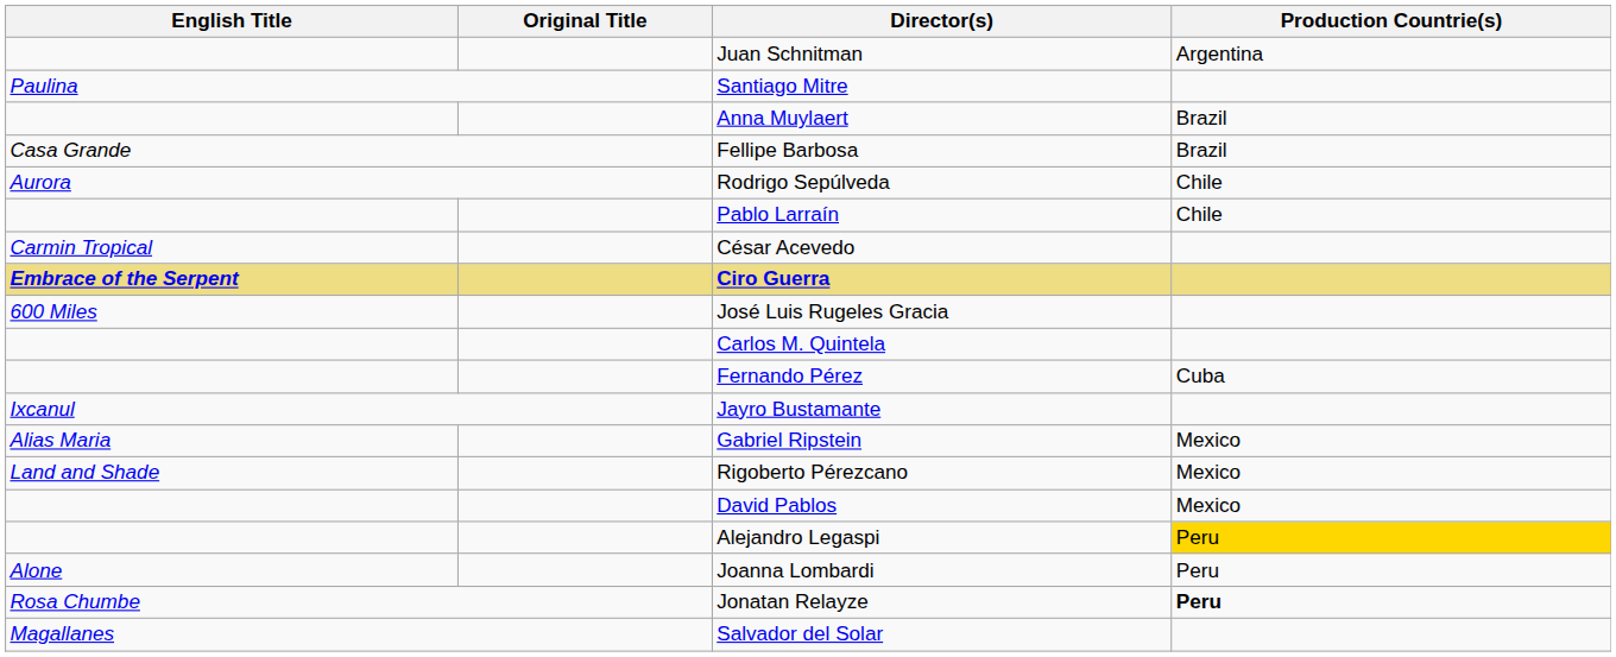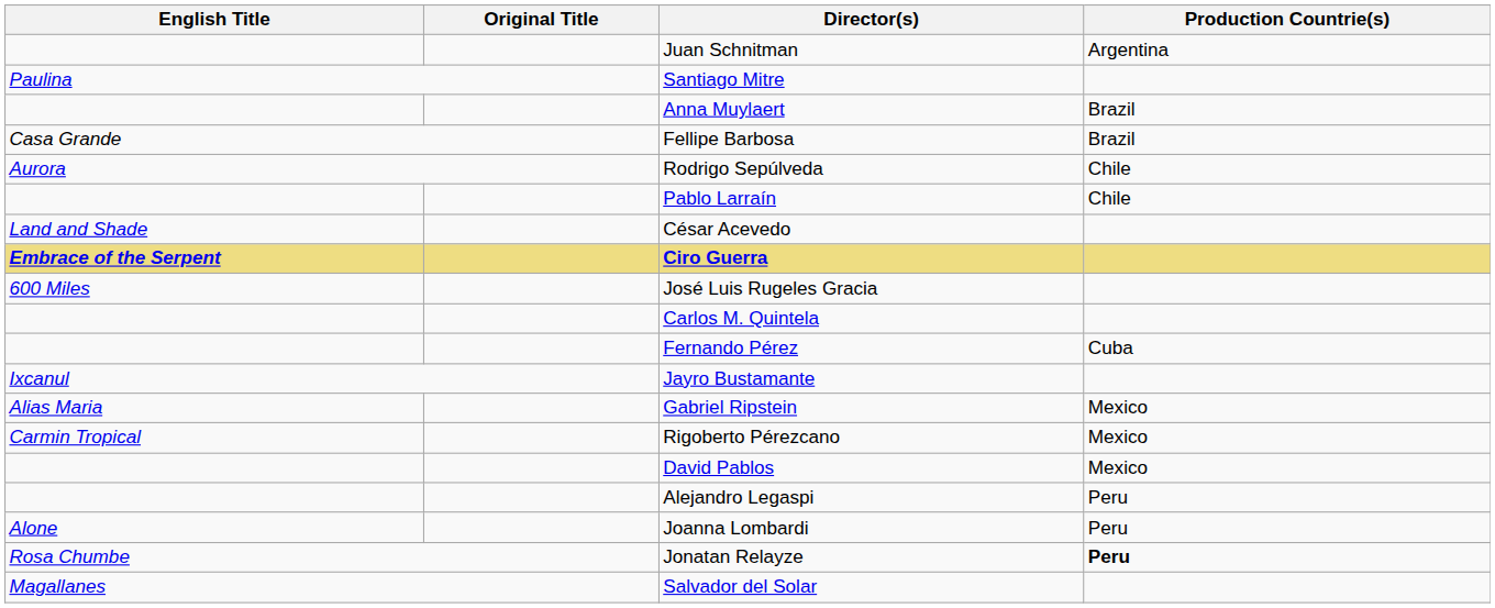César Acevedo | English Title: Carmin Tropical -> Land and Shade
Rigoberto Pérezcano | English Title: Land and Shade -> Carmin Tropical
Alejandro Legaspi | Production Countrie(s): gold background -> no background
